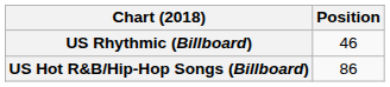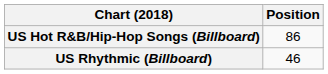rows swapped: US Hot R&B/Hip-Hop Songs (Billboard) <-> US Rhythmic (Billboard)
